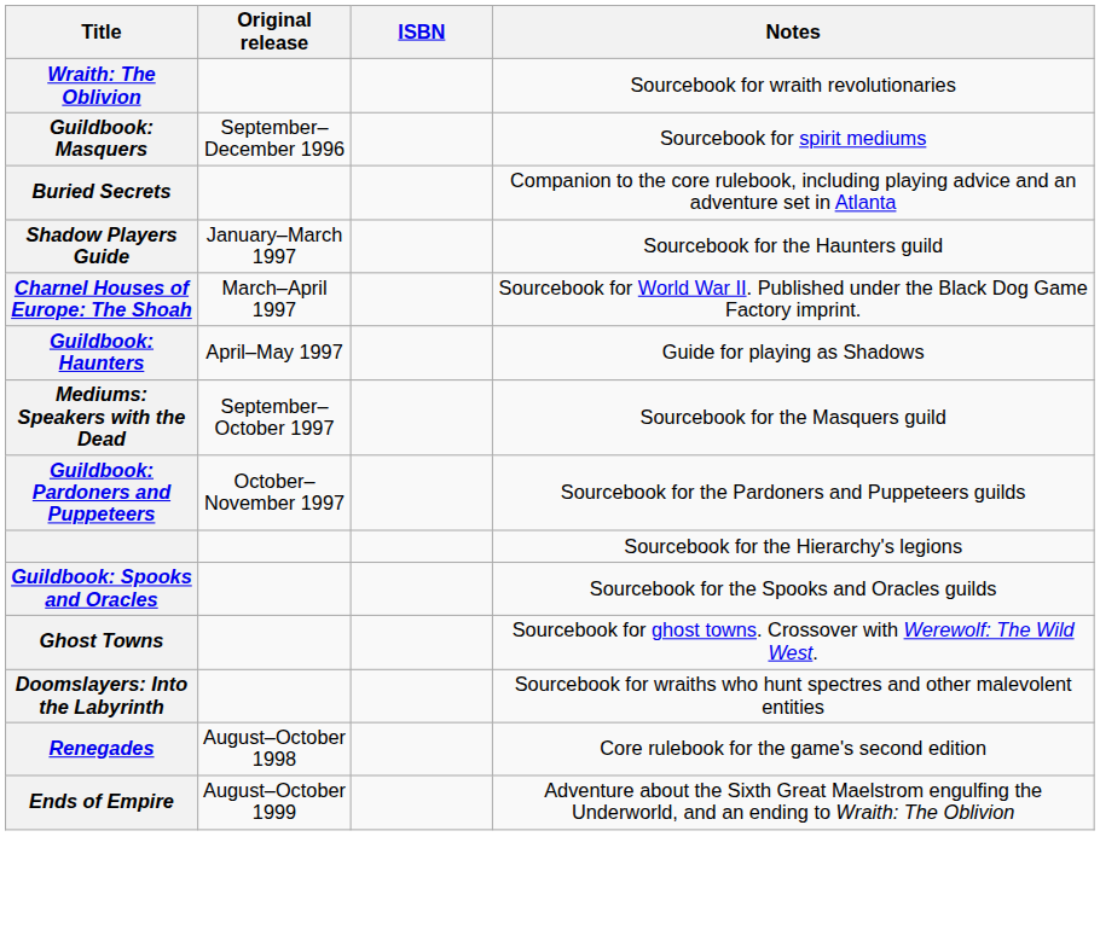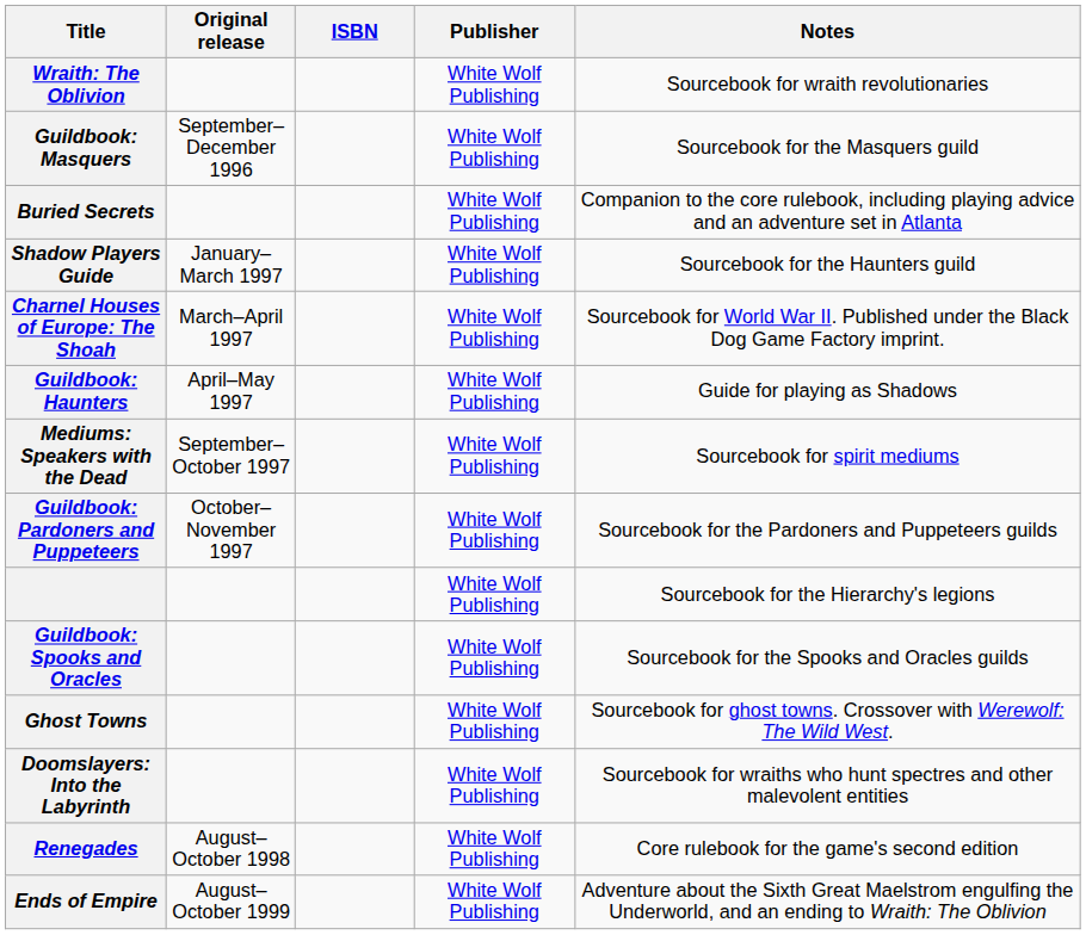+ column: Publisher | White Wolf Publishing | White Wolf Publishing | White Wolf Publishing | White Wolf Publishing | White Wolf Publishing | White Wolf Publishing | White Wolf Publishing | White Wolf Publishing | White Wolf Publishing | White Wolf Publishing | White Wolf Publishing | White Wolf Publishing | White Wolf Publishing | White Wolf Publishing
Guildbook: Masquers | Notes: Sourcebook for spirit mediums -> Sourcebook for the Masquers guild
Mediums: Speakers with the Dead | Notes: Sourcebook for the Masquers guild -> Sourcebook for spirit mediums
